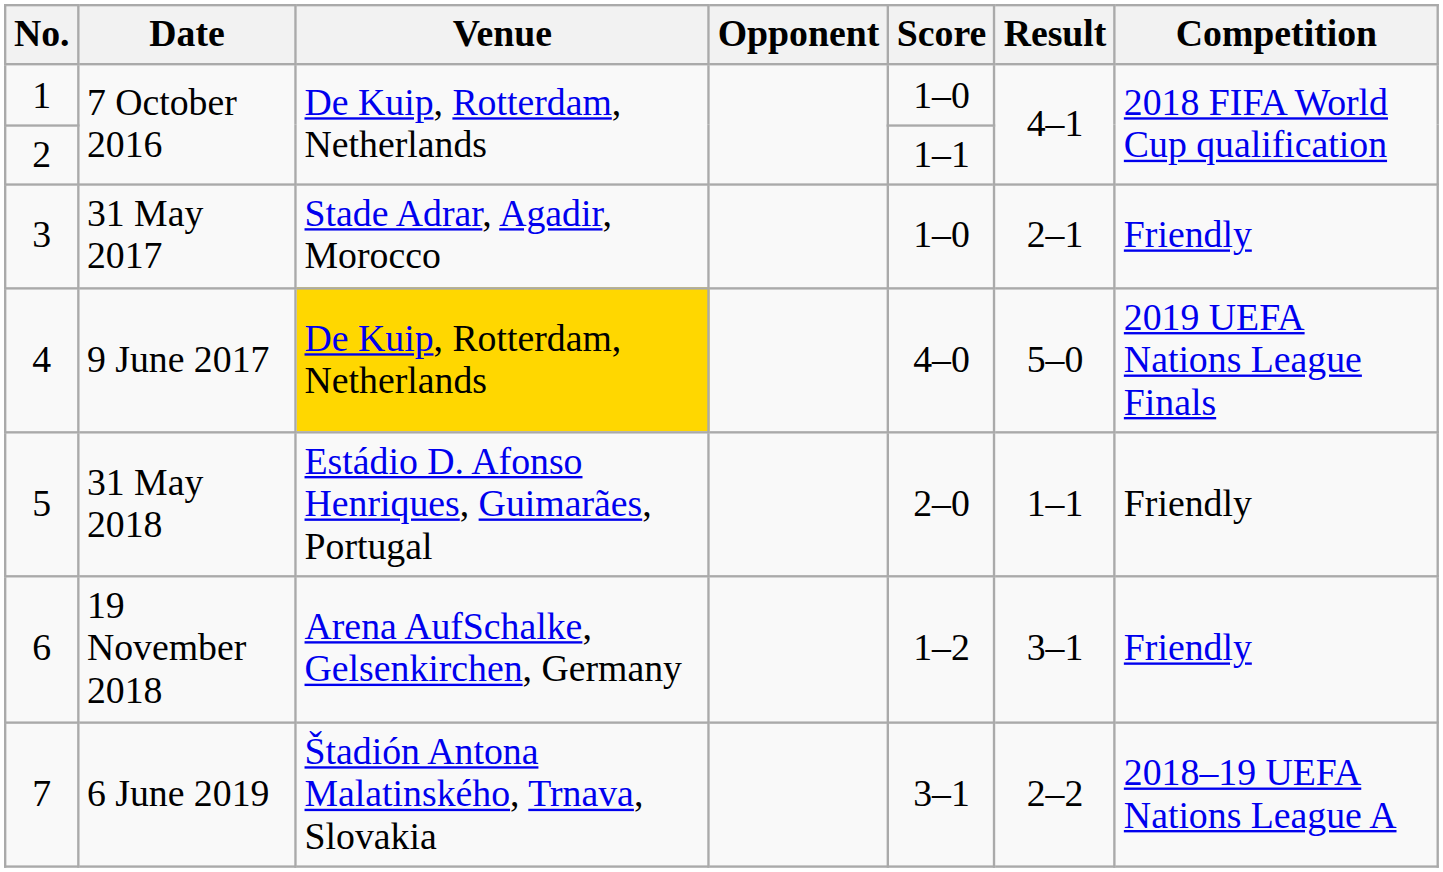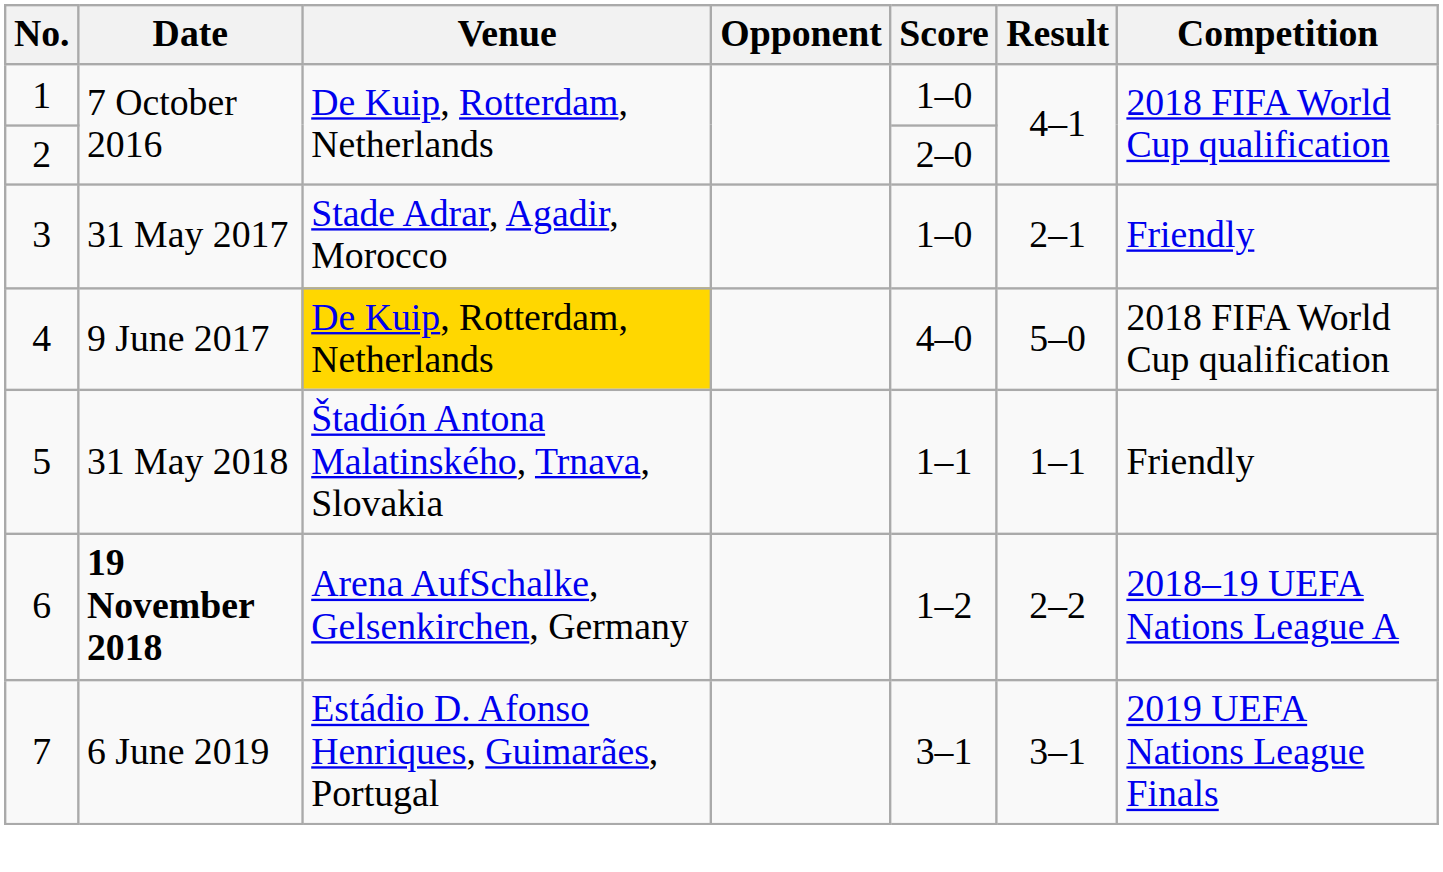2 | Score: 1–1 -> 2–0
4 | Competition: 2019 UEFA Nations League Finals -> 2018 FIFA World Cup qualification
5 | Venue: Estádio D. Afonso Henriques, Guimarães, Portugal -> Štadión Antona Malatinského, Trnava, Slovakia
5 | Score: 2–0 -> 1–1
6 | Date: normal -> bold
6 | Result: 3–1 -> 2–2
6 | Competition: Friendly -> 2018–19 UEFA Nations League A
7 | Venue: Štadión Antona Malatinského, Trnava, Slovakia -> Estádio D. Afonso Henriques, Guimarães, Portugal
7 | Result: 2–2 -> 3–1
7 | Competition: 2018–19 UEFA Nations League A -> 2019 UEFA Nations League Finals
